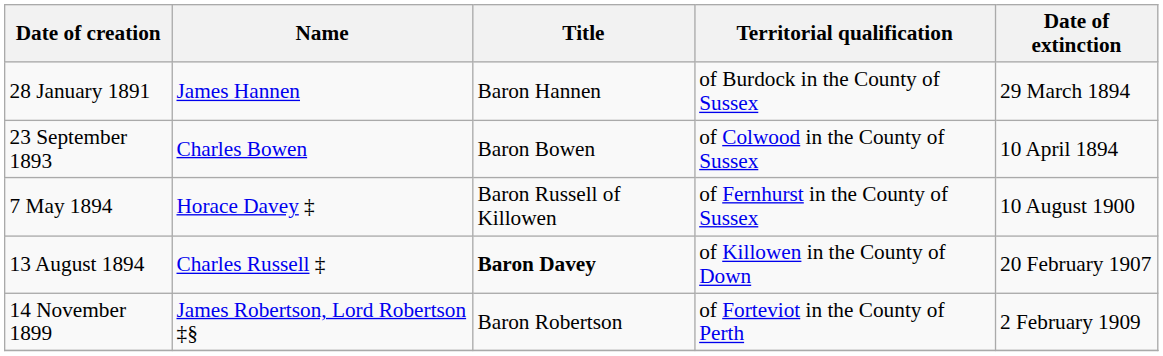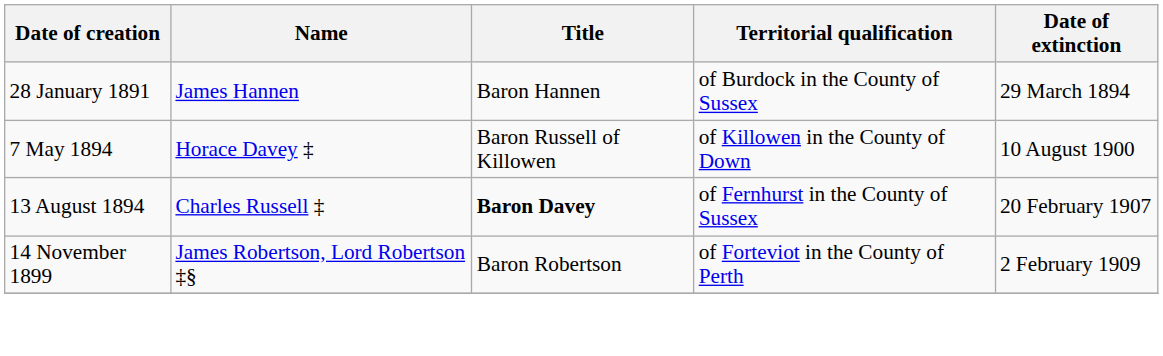- row: 23 September 1893 | Charles Bowen | Baron Bowen | of Colwood in the County of Sussex | 10 April 1894
7 May 1894 | Territorial qualification: of Fernhurst in the County of Sussex -> of Killowen in the County of Down
13 August 1894 | Territorial qualification: of Killowen in the County of Down -> of Fernhurst in the County of Sussex
